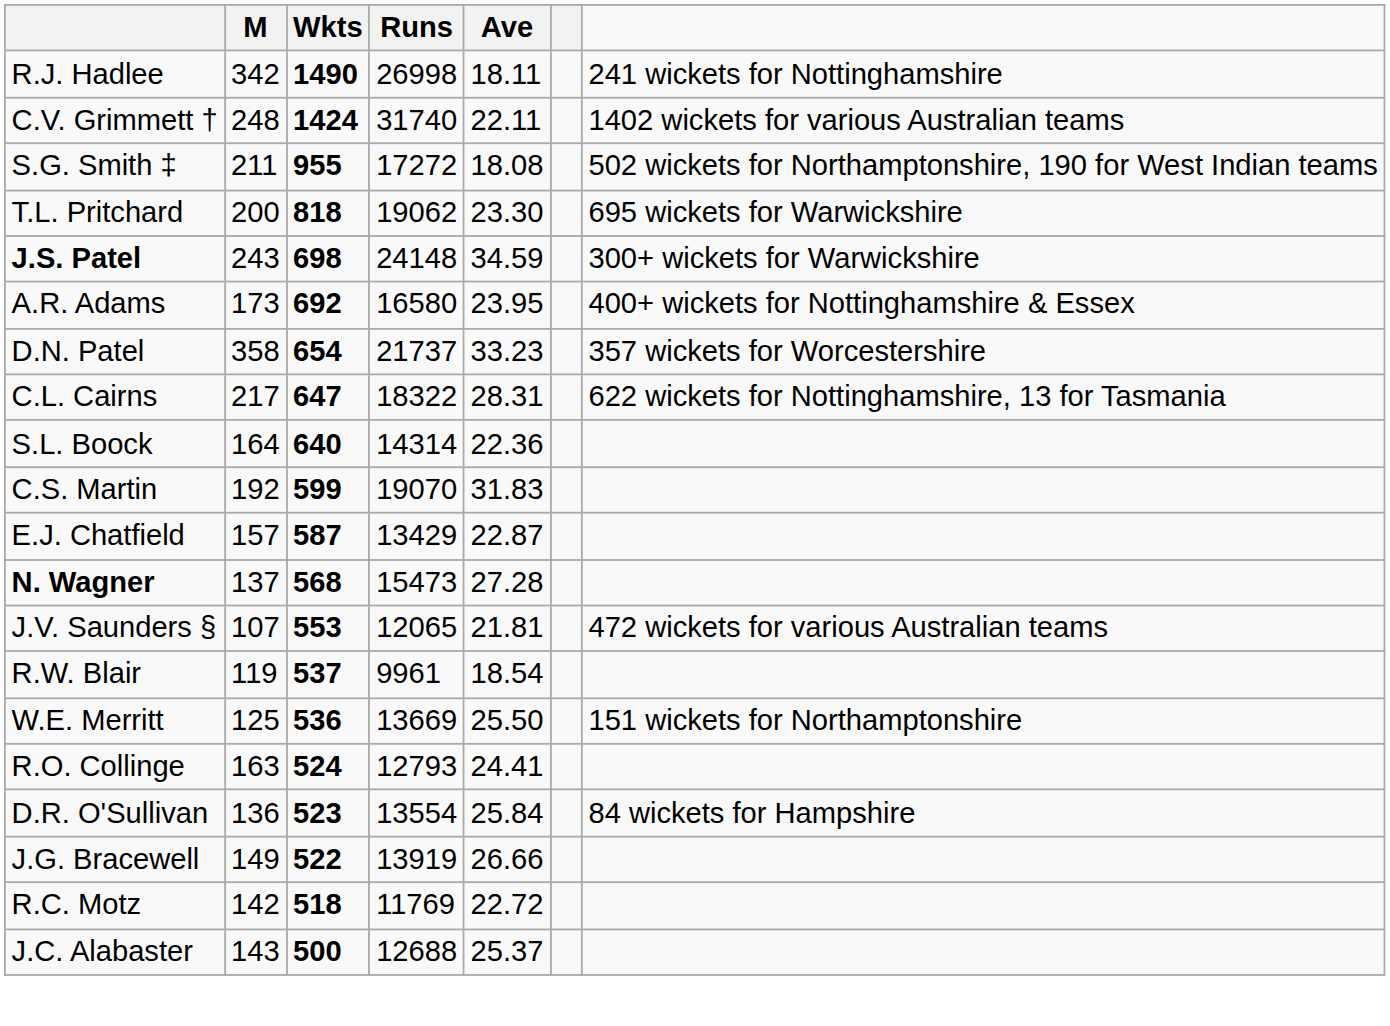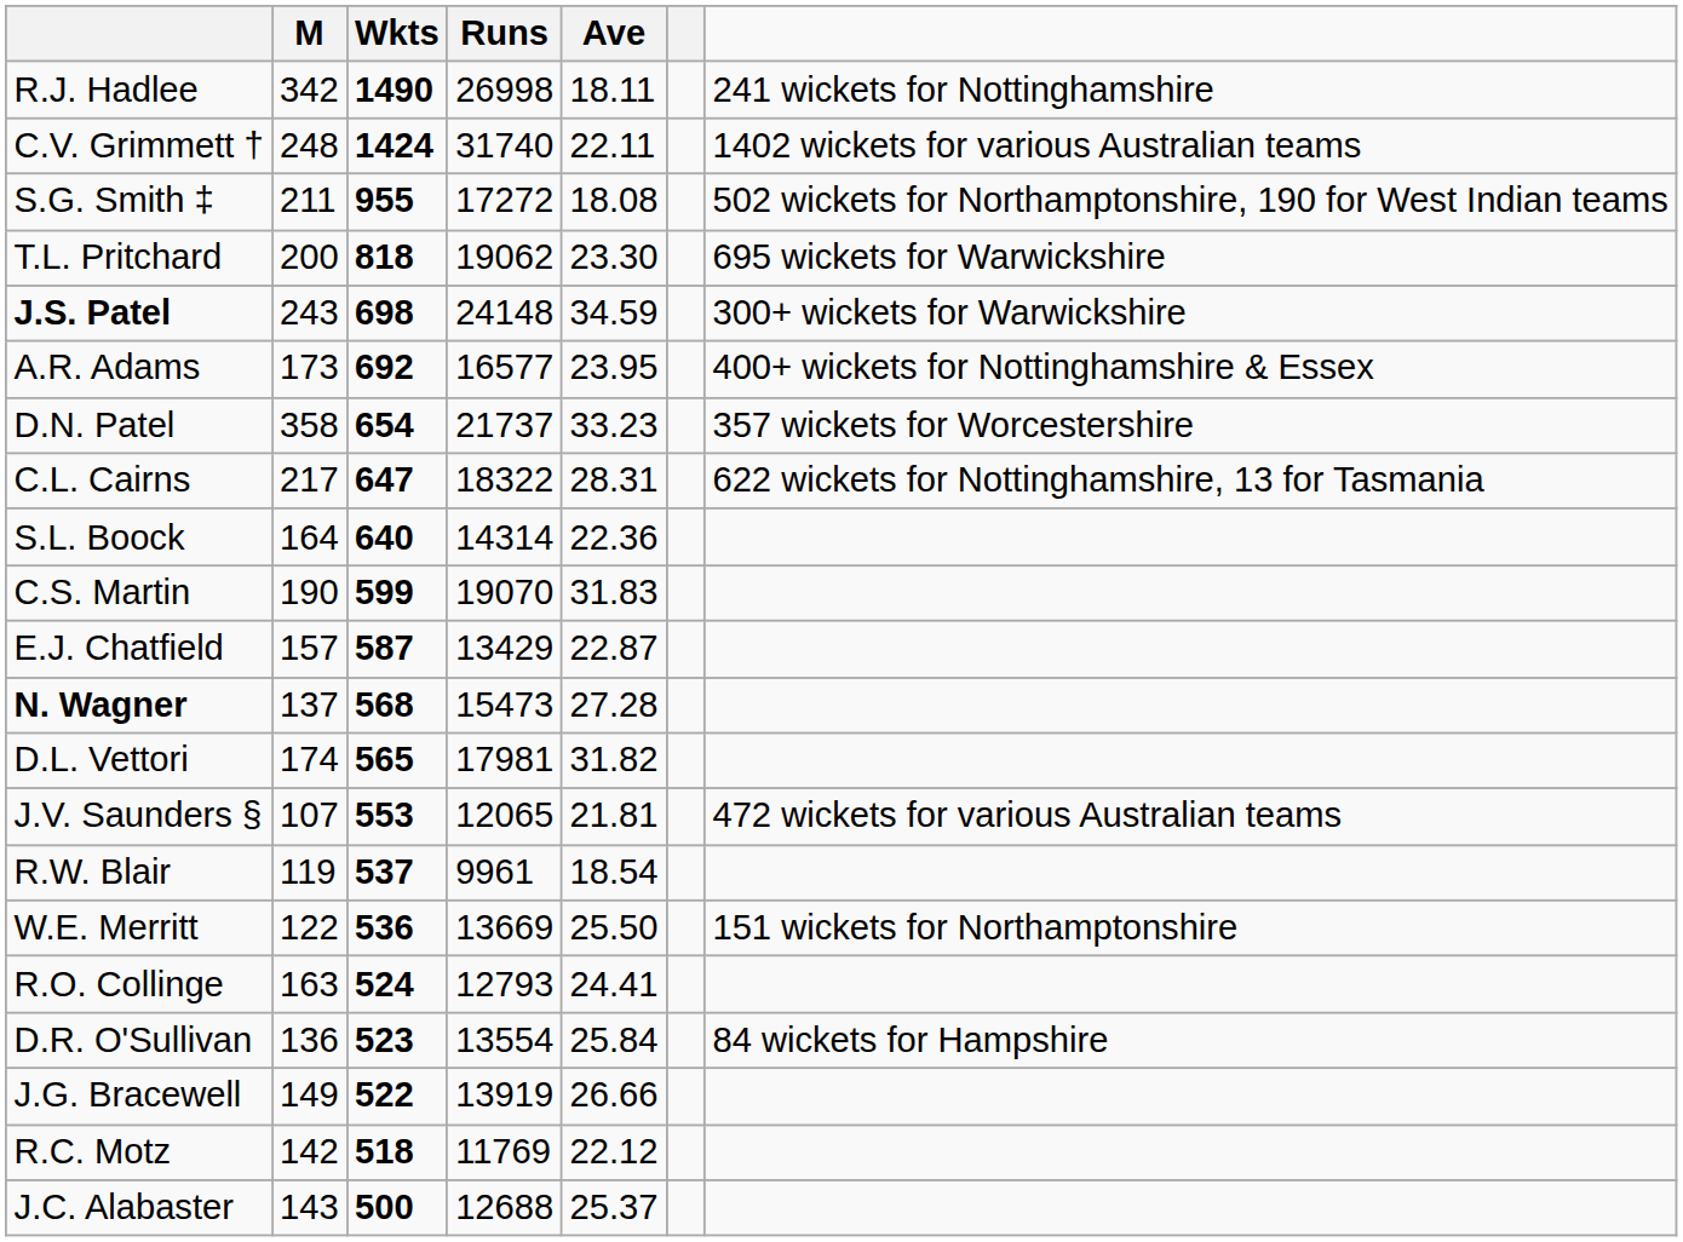A.R. Adams | Runs: 16580 -> 16577
C.S. Martin | M: 192 -> 190
+ row: D.L. Vettori | 174 | 565 | 17981 | 31.82
W.E. Merritt | M: 125 -> 122
R.C. Motz | Ave: 22.72 -> 22.12
